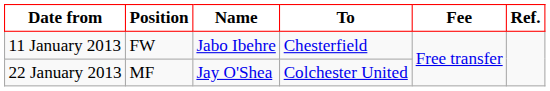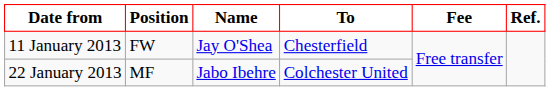11 January 2013 | Name: Jabo Ibehre -> Jay O'Shea
22 January 2013 | Name: Jay O'Shea -> Jabo Ibehre
